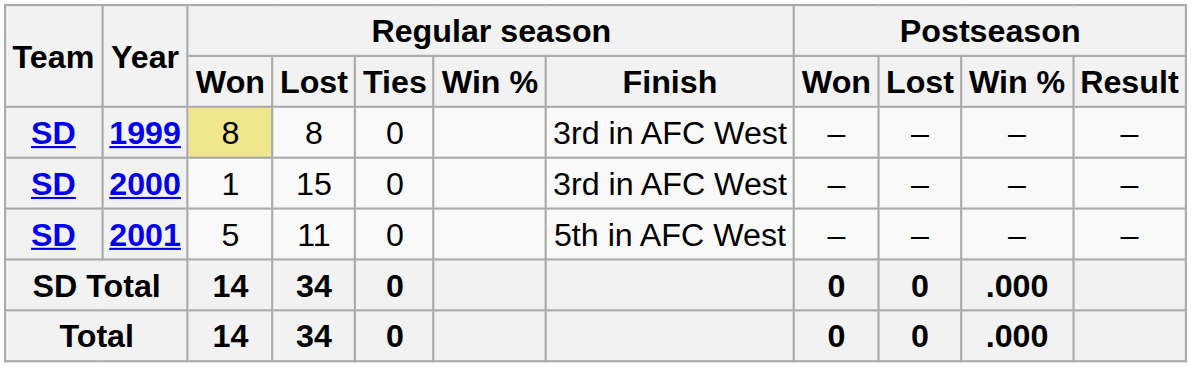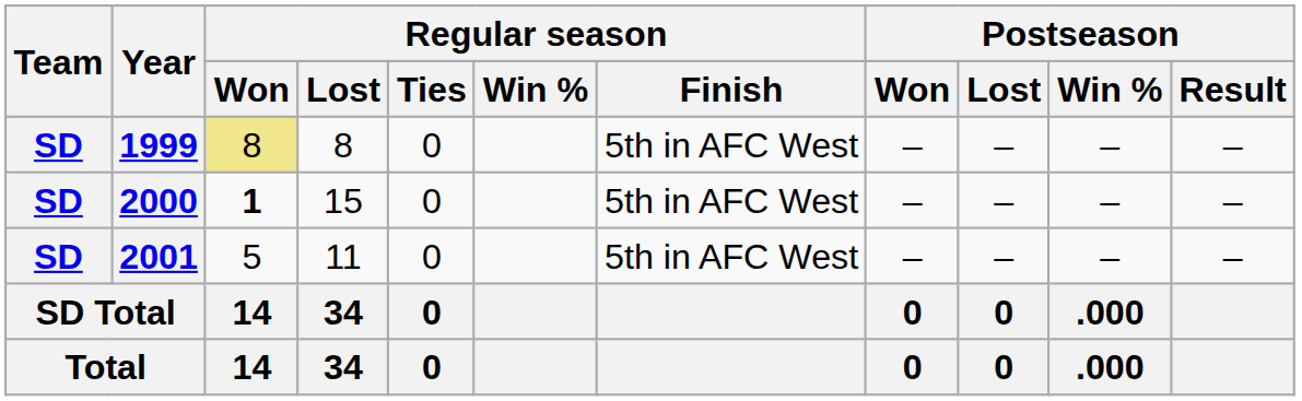1999 | Regular season / Finish: 3rd in AFC West -> 5th in AFC West
2000 | Regular season / Won: normal -> bold
2000 | Regular season / Finish: 3rd in AFC West -> 5th in AFC West
